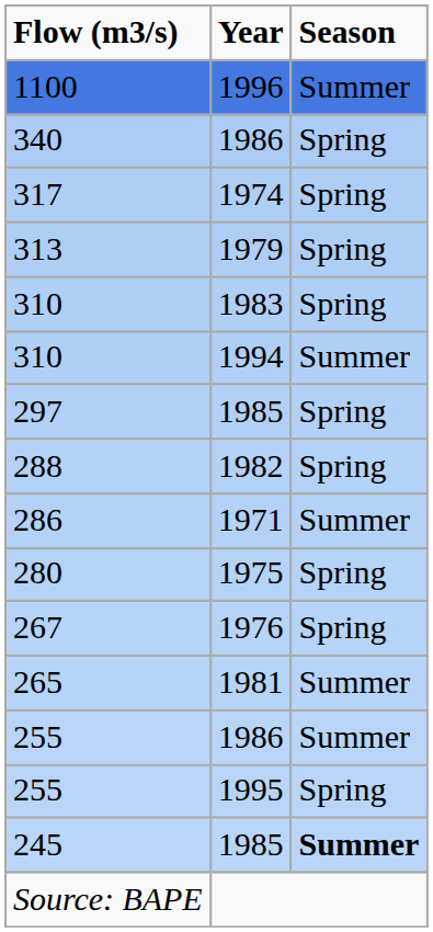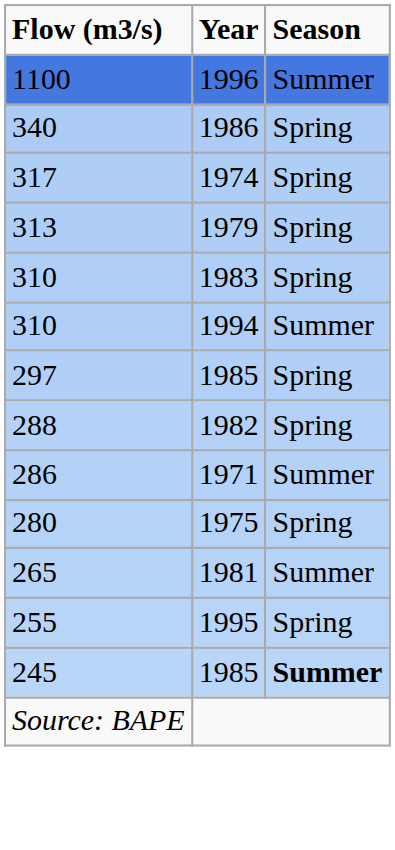- row: 267 | 1976 | Spring
- row: 255 | 1986 | Summer
